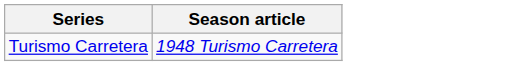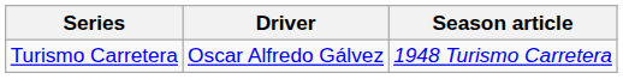+ column: Driver | Oscar Alfredo Gálvez
